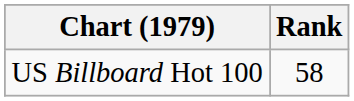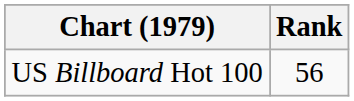US Billboard Hot 100 | Rank: 58 -> 56
